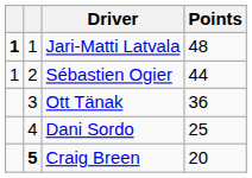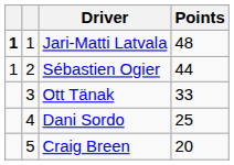Ott Tänak | Points: 36 -> 33
Craig Breen | column 2: bold -> normal
